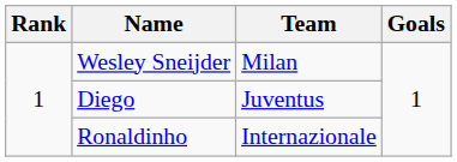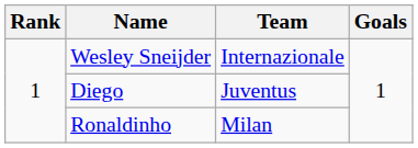Wesley Sneijder | Team: Milan -> Internazionale
Ronaldinho | Team: Internazionale -> Milan
